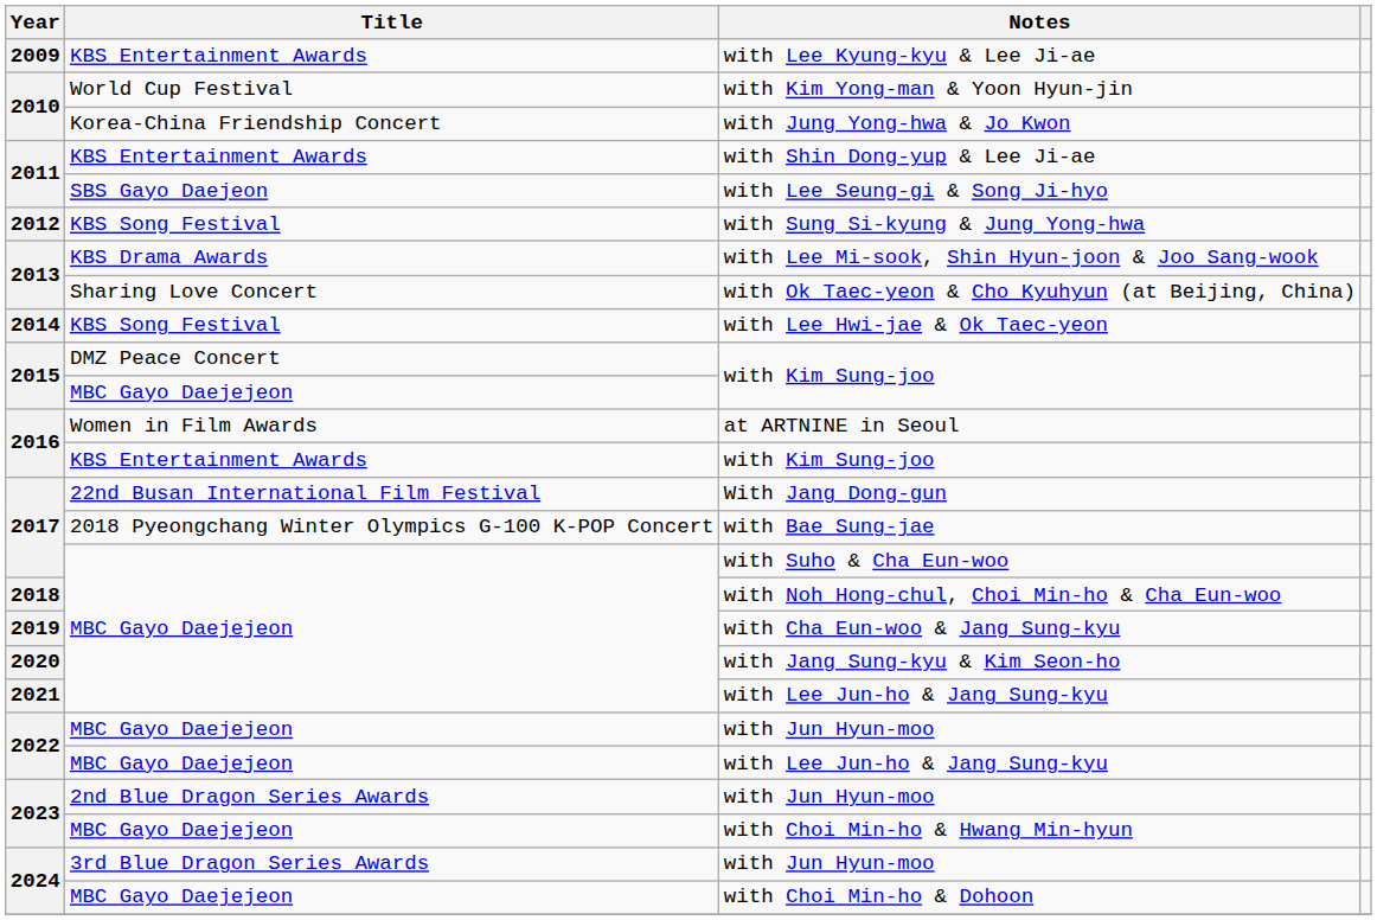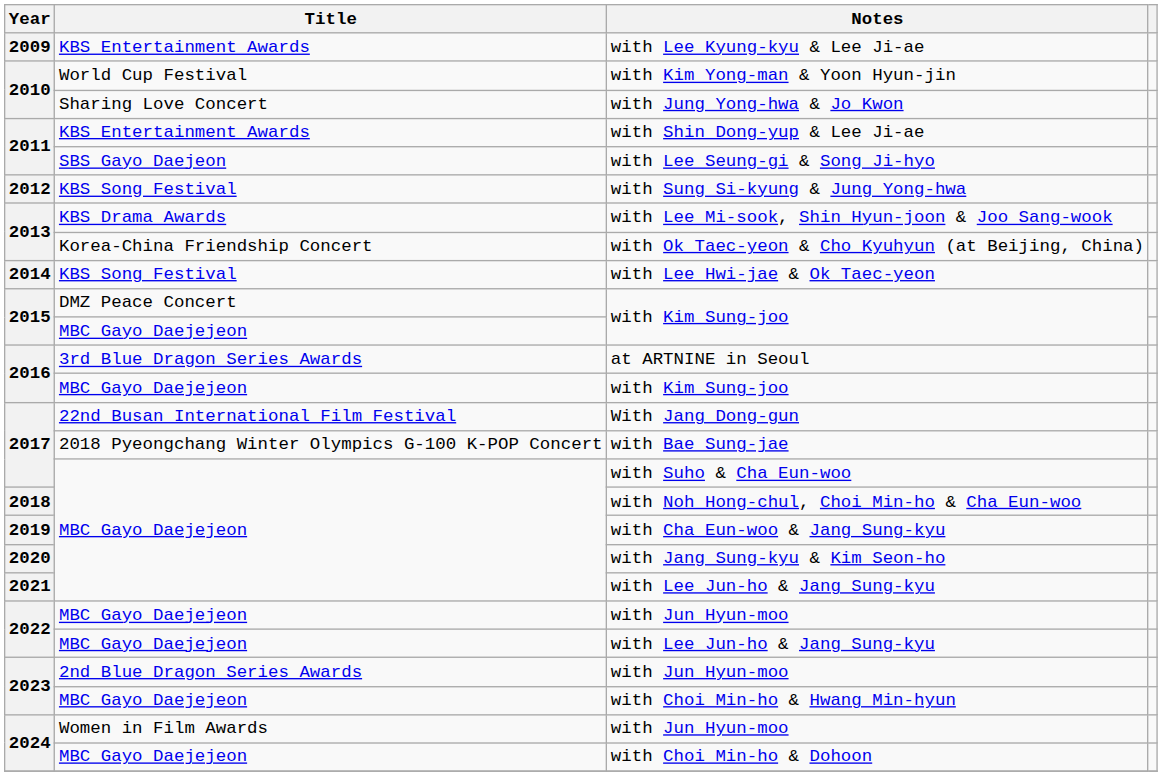with Jung Yong-hwa & Jo Kwon | Title: Korea-China Friendship Concert -> Sharing Love Concert
with Ok Taec-yeon & Cho Kyuhyun (at Beijing, China) | Title: Sharing Love Concert -> Korea-China Friendship Concert
at ARTNINE in Seoul | Title: Women in Film Awards -> 3rd Blue Dragon Series Awards
2016 / with Kim Sung-joo | Title: KBS Entertainment Awards -> MBC Gayo Daejejeon
2024 / with Jun Hyun-moo | Title: 3rd Blue Dragon Series Awards -> Women in Film Awards
